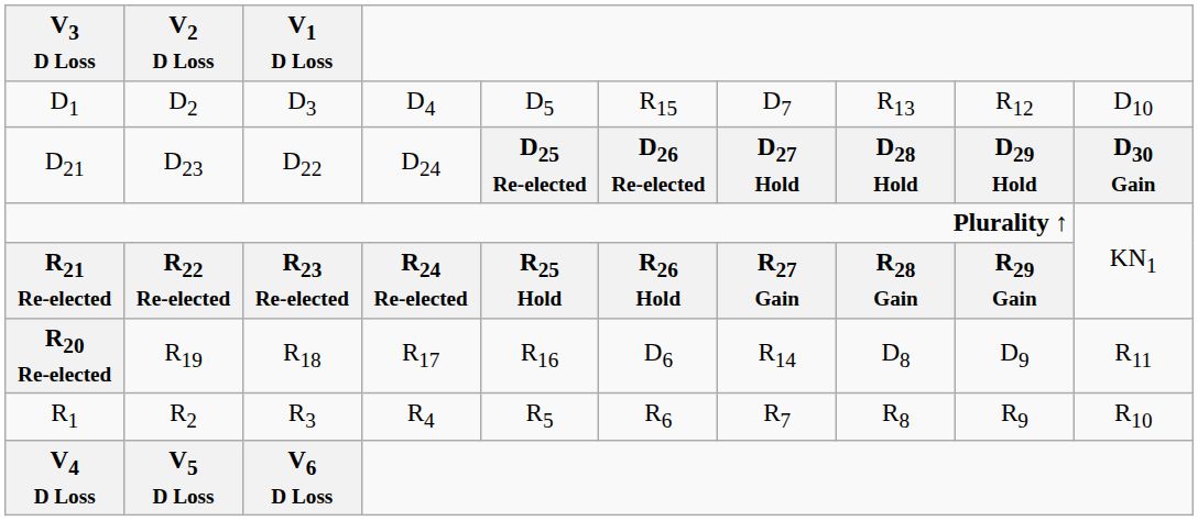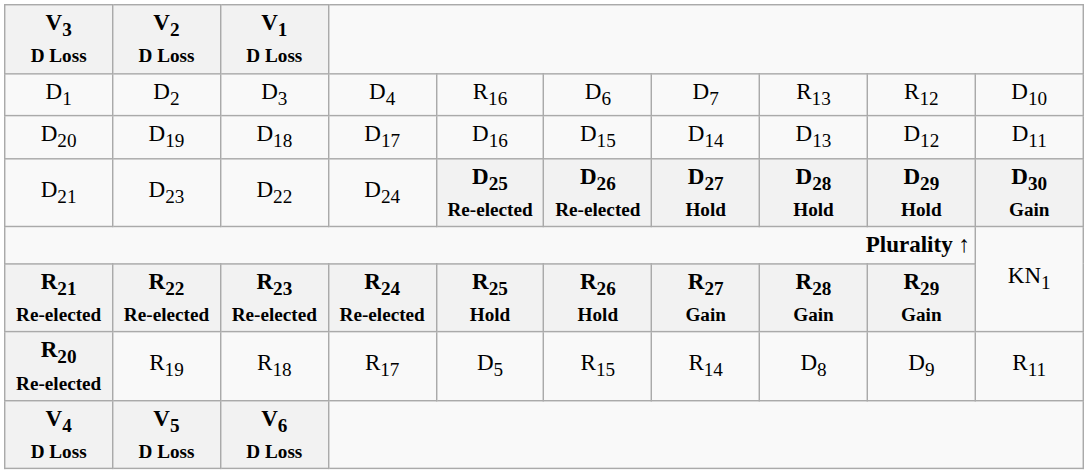D1 | column 5: D5 -> R16
D1 | column 6: R15 -> D6
+ row: D20 | D19 | D18 | D17 | D16 | D15 | D14 | D13 | D12 | D11
R20 Re-elected | column 5: R16 -> D5
R20 Re-elected | column 6: D6 -> R15
- row: R1 | R2 | R3 | R4 | R5 | R6 | R7 | R8 | R9 | R10
